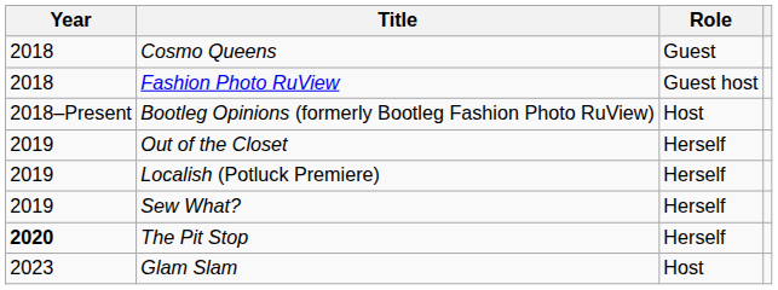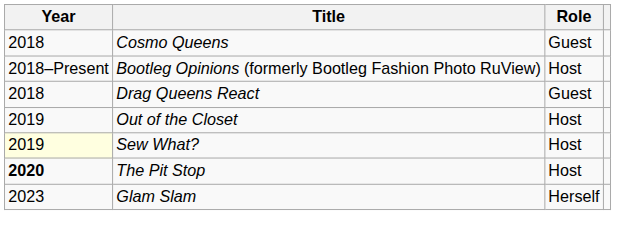- row: 2018 | Fashion Photo RuView | Guest host
+ row: 2018 | Drag Queens React | Guest
Out of the Closet | Role: Herself -> Host
- row: 2019 | Localish (Potluck Premiere) | Herself
Sew What? | Year: no background -> lightyellow background
Sew What? | Role: Herself -> Host
The Pit Stop | Role: Herself -> Host
Glam Slam | Role: Host -> Herself
